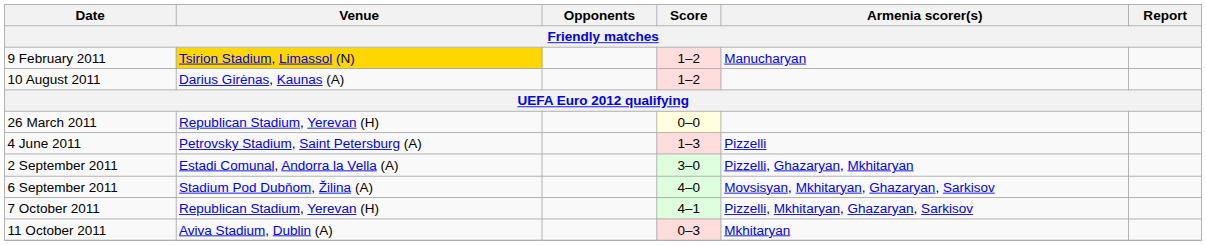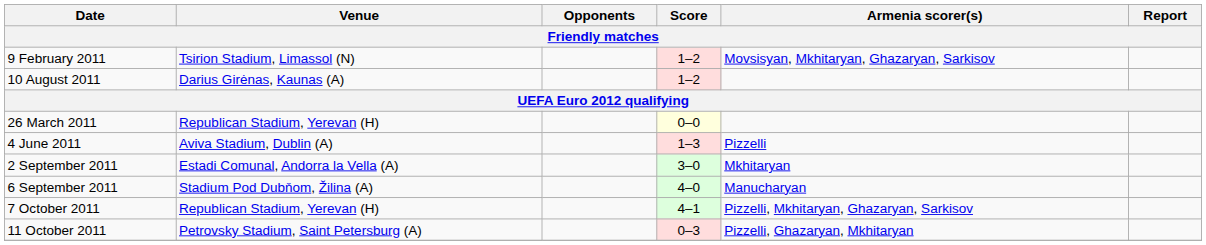9 February 2011 | Venue: gold background -> no background
9 February 2011 | Armenia scorer(s): Manucharyan -> Movsisyan, Mkhitaryan, Ghazaryan, Sarkisov
4 June 2011 | Venue: Petrovsky Stadium, Saint Petersburg (A) -> Aviva Stadium, Dublin (A)
2 September 2011 | Armenia scorer(s): Pizzelli, Ghazaryan, Mkhitaryan -> Mkhitaryan
6 September 2011 | Armenia scorer(s): Movsisyan, Mkhitaryan, Ghazaryan, Sarkisov -> Manucharyan
11 October 2011 | Venue: Aviva Stadium, Dublin (A) -> Petrovsky Stadium, Saint Petersburg (A)
11 October 2011 | Armenia scorer(s): Mkhitaryan -> Pizzelli, Ghazaryan, Mkhitaryan
